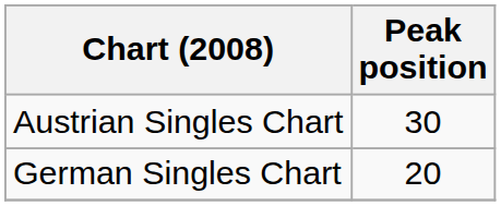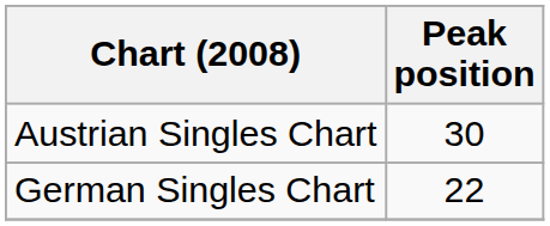German Singles Chart | Peak position: 20 -> 22
